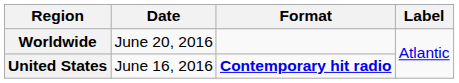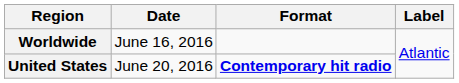Worldwide | Date: June 20, 2016 -> June 16, 2016
United States | Date: June 16, 2016 -> June 20, 2016
